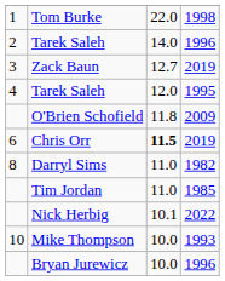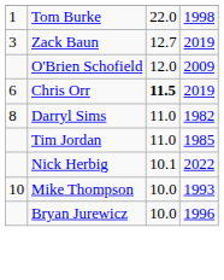- row: 2 | Tarek Saleh | 14.0 | 1996
- row: 4 | Tarek Saleh | 12.0 | 1995
O'Brien Schofield | column 3: 11.8 -> 12.0
